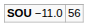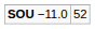SOU −11.0 | column 2: 56 -> 52
